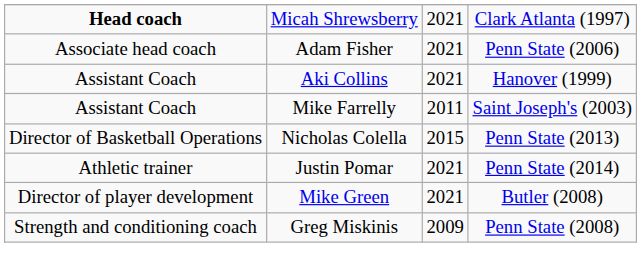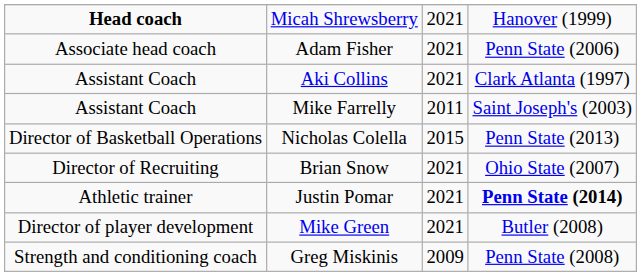Micah Shrewsberry | column 4: Clark Atlanta (1997) -> Hanover (1999)
Aki Collins | column 4: Hanover (1999) -> Clark Atlanta (1997)
+ row: Director of Recruiting | Brian Snow | 2021 | Ohio State (2007)
Justin Pomar | column 4: normal -> bold
